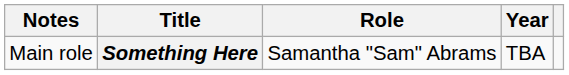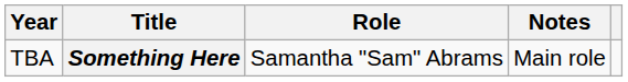columns swapped: Year <-> Notes
